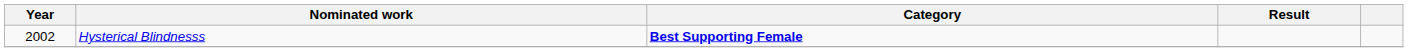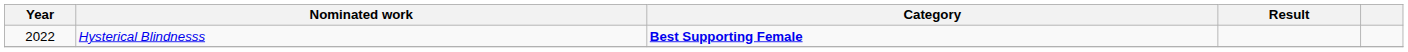Hysterical Blindnesss | Year: 2002 -> 2022
